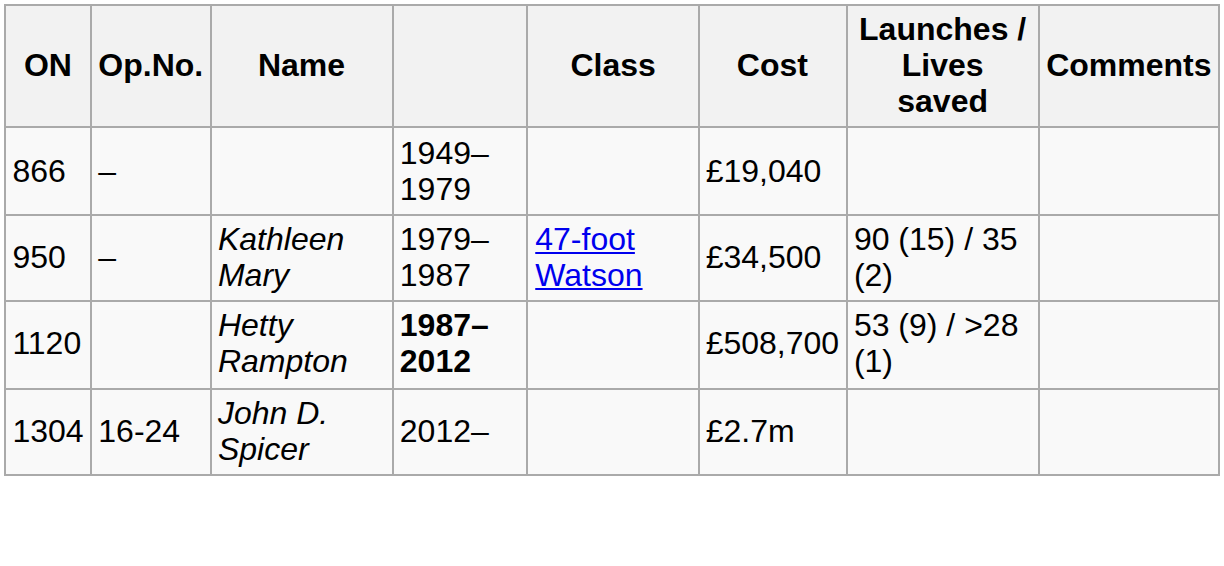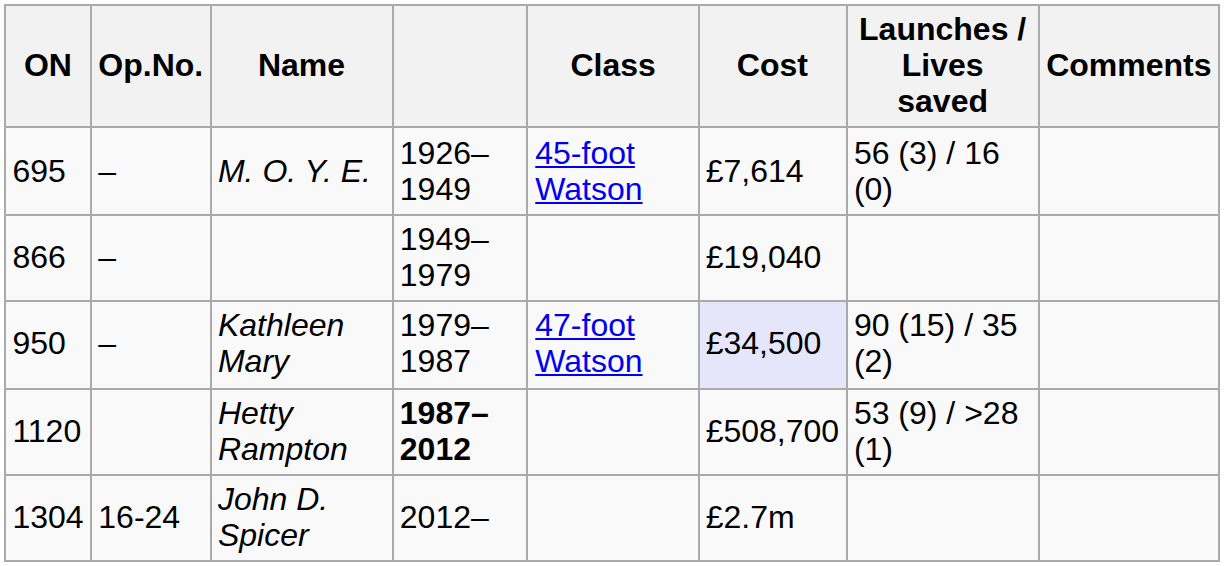+ row: 695 | – | M. O. Y. E. | 1926–1949 | 45-foot Watson | £7,614 | 56 (3) / 16 (0)
Kathleen Mary | Cost: no background -> lavender background
